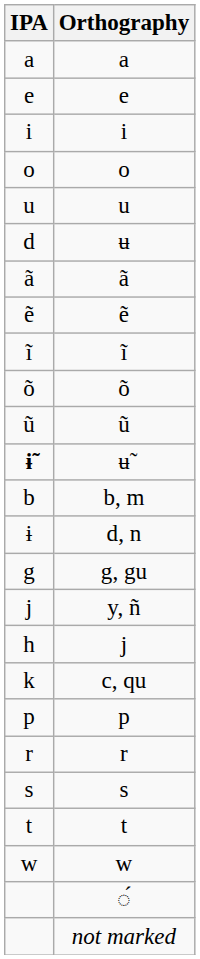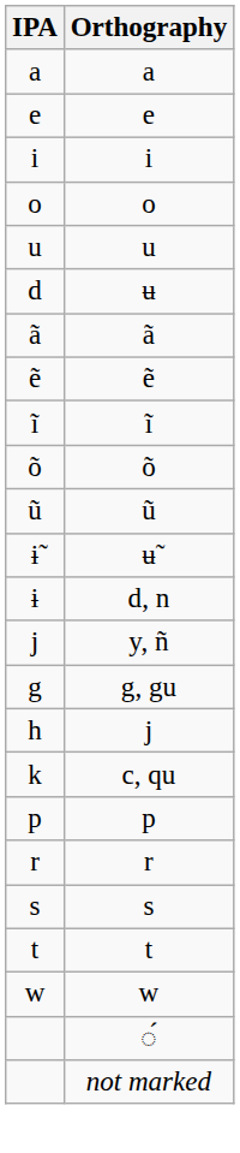ʉ̃ | IPA: bold -> normal
- row: b | b, m
rows swapped: y, ñ <-> g, gu
